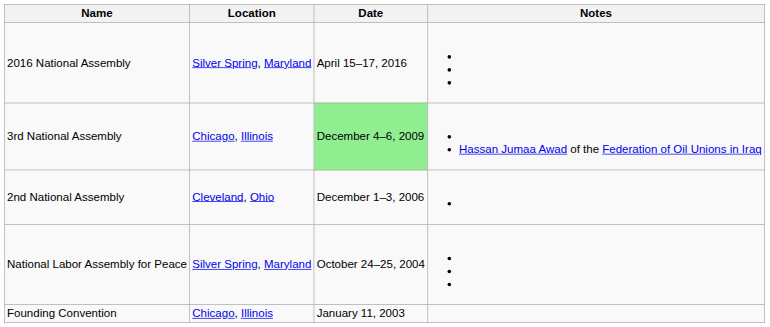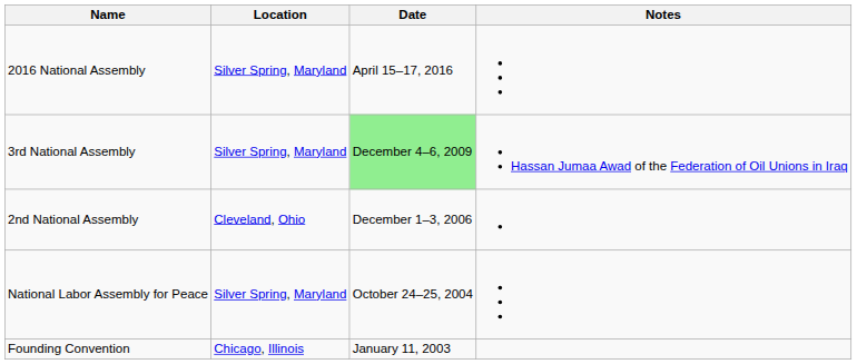3rd National Assembly | Location: Chicago, Illinois -> Silver Spring, Maryland
